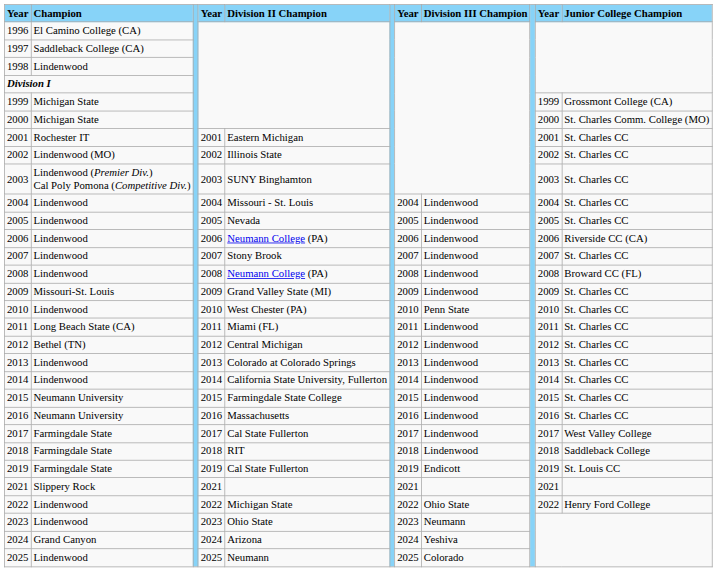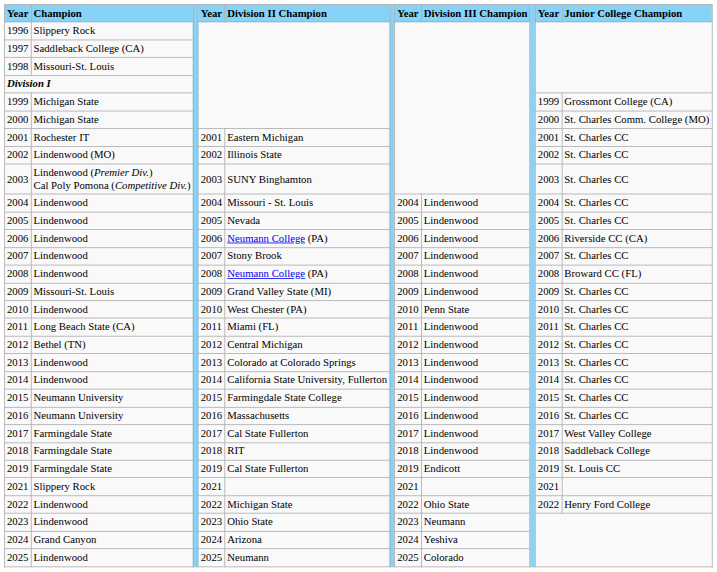1996 | Champion: El Camino College (CA) -> Slippery Rock
1998 | Champion: Lindenwood -> Missouri-St. Louis
